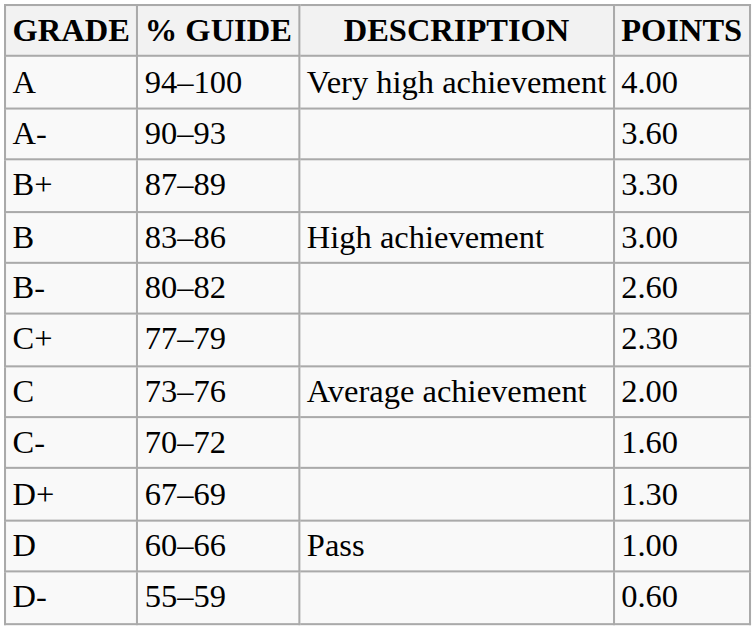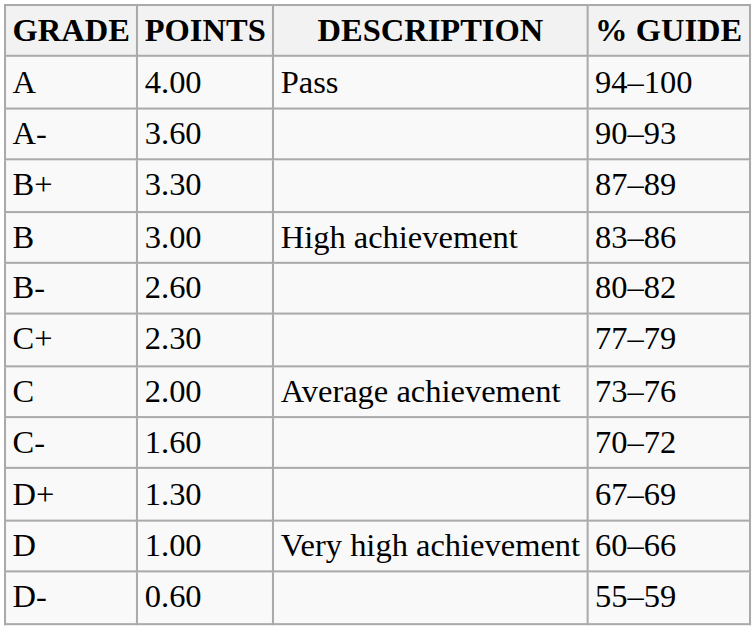columns swapped: POINTS <-> % GUIDE
A | DESCRIPTION: Very high achievement -> Pass
D | DESCRIPTION: Pass -> Very high achievement
